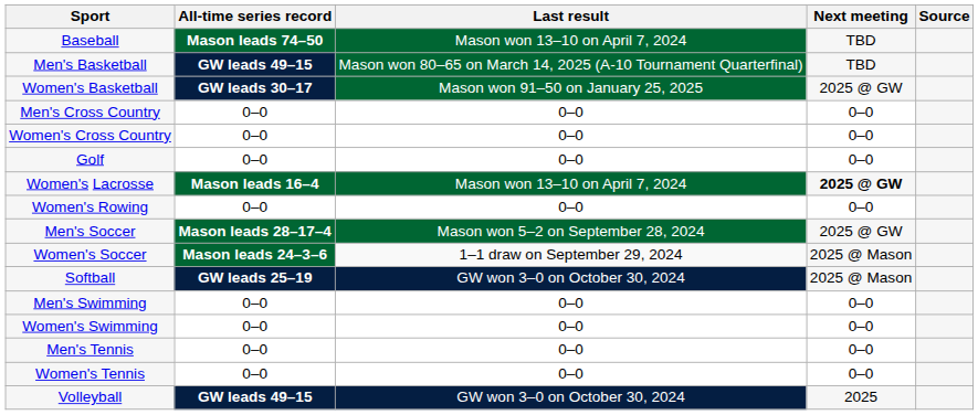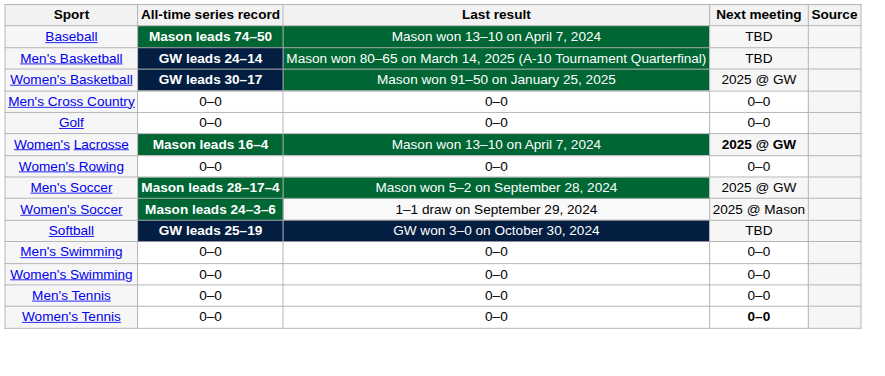Men's Basketball | All-time series record: GW leads 49–15 -> GW leads 24–14
- row: Women's Cross Country | 0–0 | 0–0 | 0–0
Softball | Next meeting: 2025 @ Mason -> TBD
Women's Tennis | Next meeting: normal -> bold
- row: Volleyball | GW leads 49–15 | GW won 3–0 on October 30, 2024 | 2025
